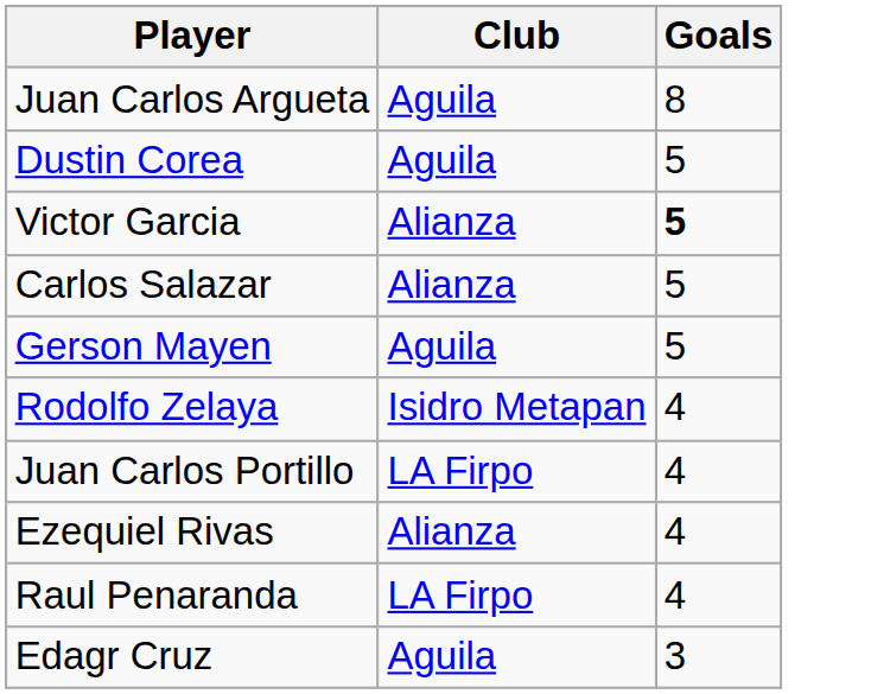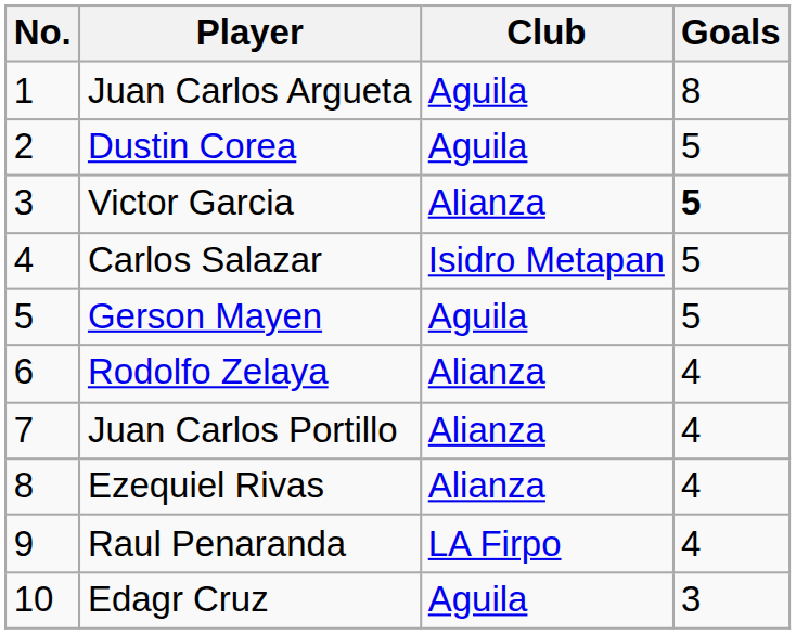+ column: No. | 1 | 2 | 3 | 4 | 5 | 6 | 7 | 8 | 9 | 10
Carlos Salazar | Club: Alianza -> Isidro Metapan
Rodolfo Zelaya | Club: Isidro Metapan -> Alianza
Juan Carlos Portillo | Club: LA Firpo -> Alianza
